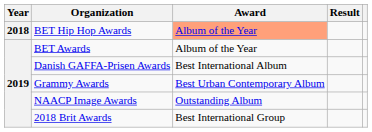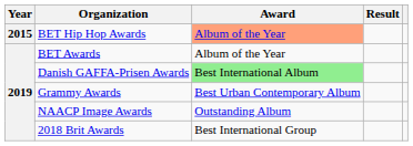BET Hip Hop Awards | Year: 2018 -> 2015
Danish GAFFA-Prisen Awards | Award: no background -> lightgreen background
